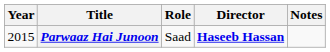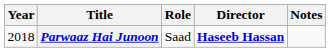Parwaaz Hai Junoon | Year: 2015 -> 2018
